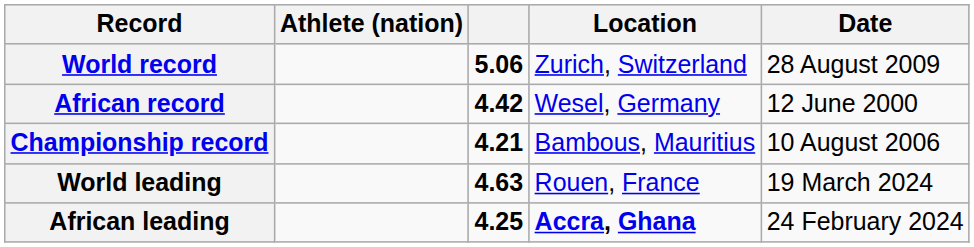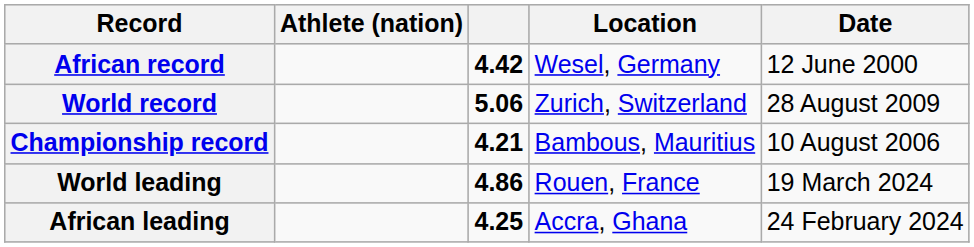rows swapped: World record <-> African record
World leading | column 3: 4.63 -> 4.86
African leading | Location: bold -> normal
